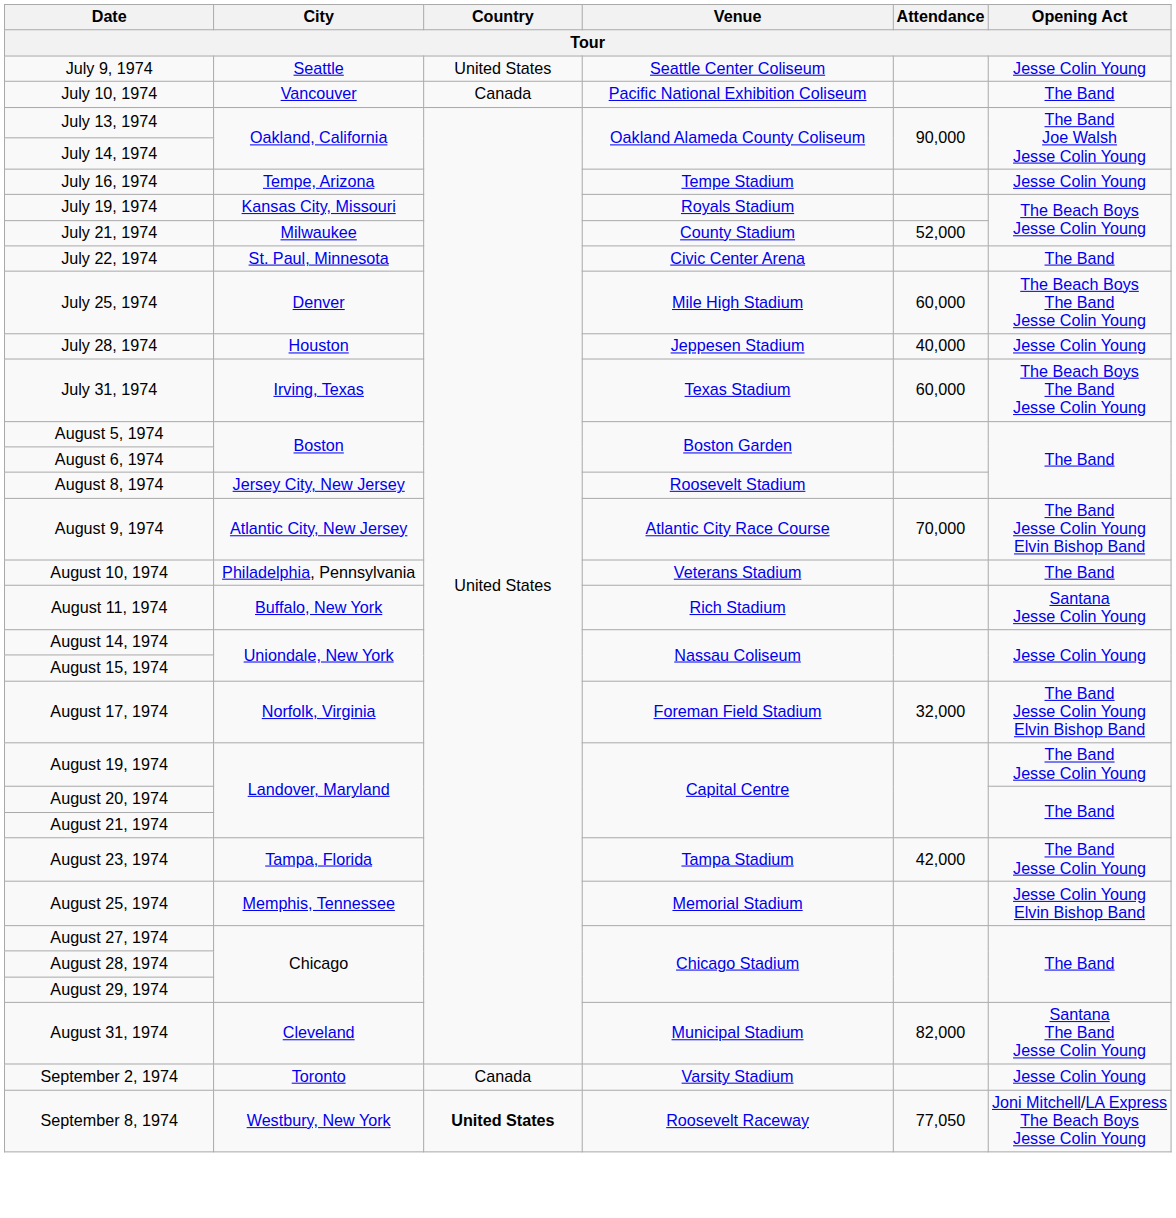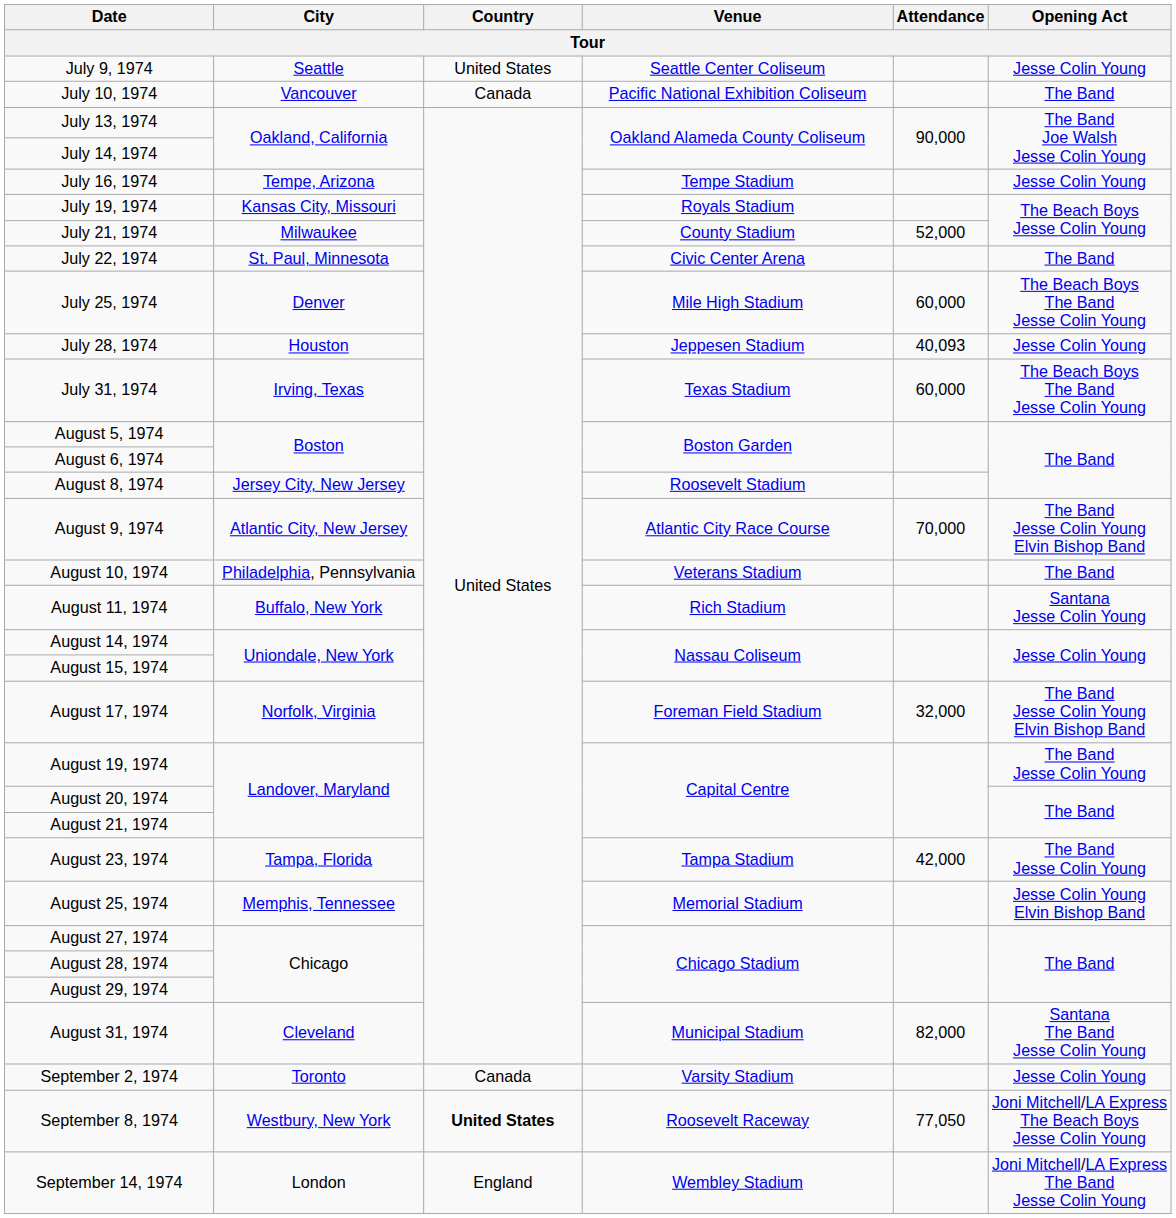July 28, 1974 | Attendance: 40,000 -> 40,093
+ row: September 14, 1974 | London | England | Wembley Stadium | Joni Mitchell/LA Express The Band Jesse Colin Young
